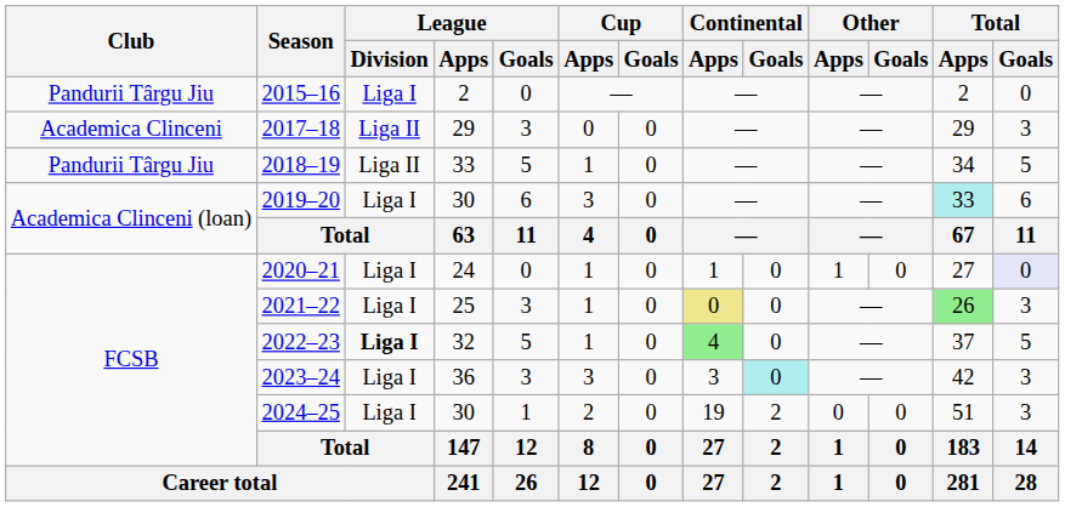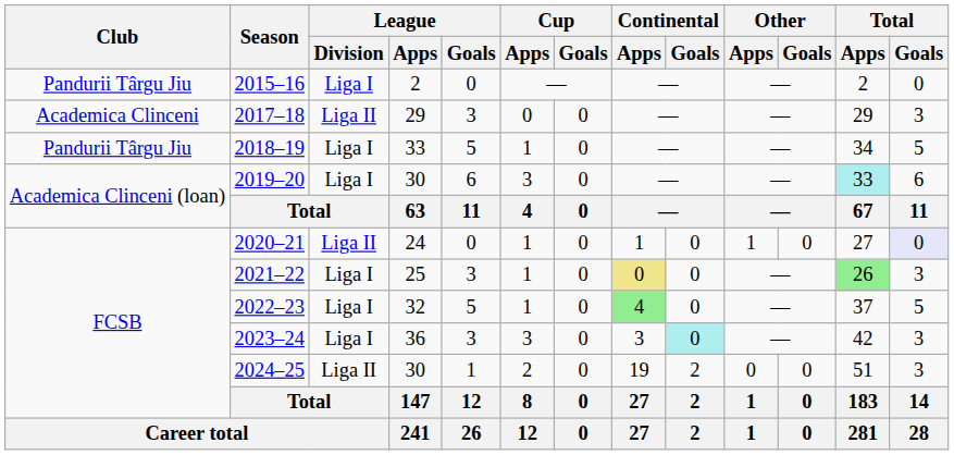2018–19 | League / Division: Liga II -> Liga I
2020–21 | League / Division: Liga I -> Liga II
2022–23 | League / Division: bold -> normal
2024–25 | League / Division: Liga I -> Liga II
